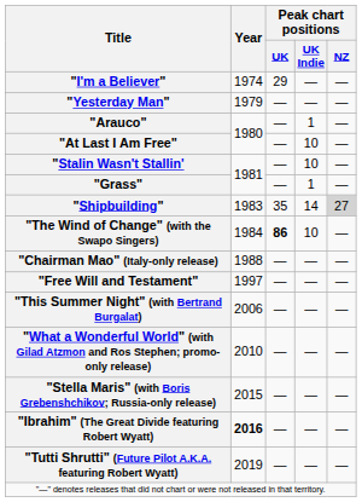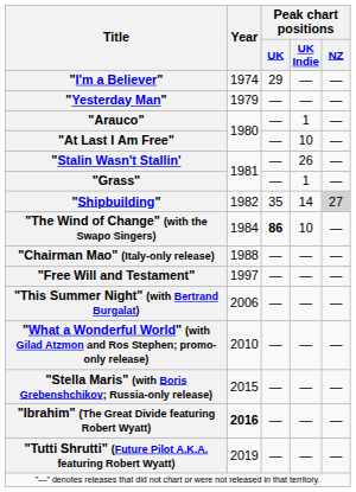"Stalin Wasn't Stallin' | Peak chart positions / UK Indie: 10 -> 26
"Shipbuilding" | Year: 1983 -> 1982
